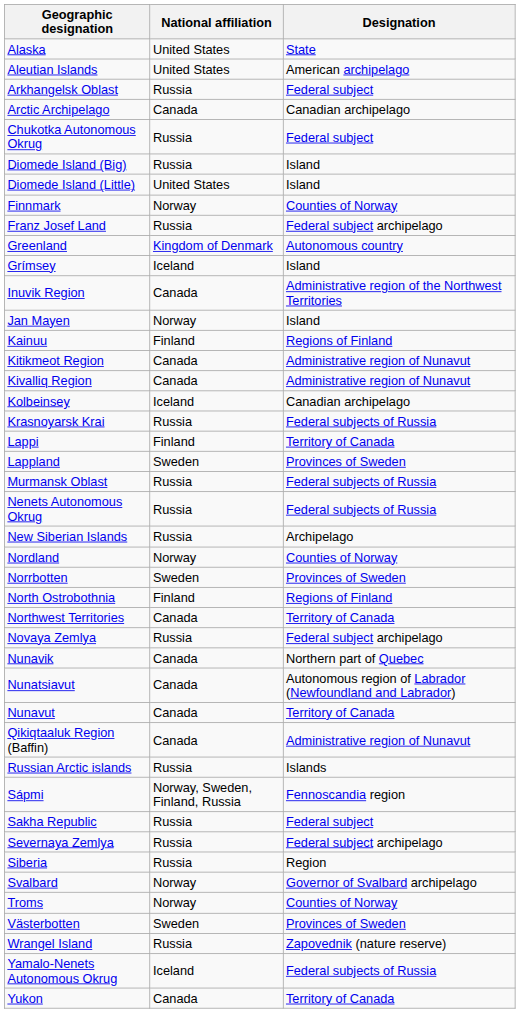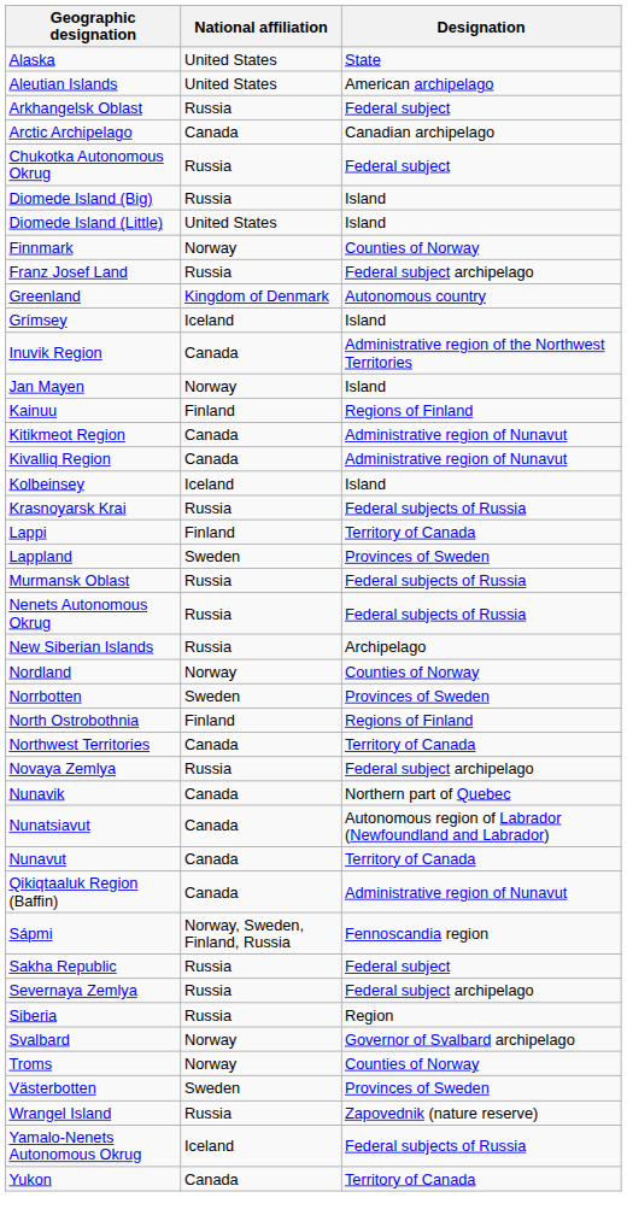Kolbeinsey | Designation: Canadian archipelago -> Island
- row: Russian Arctic islands | Russia | Islands
